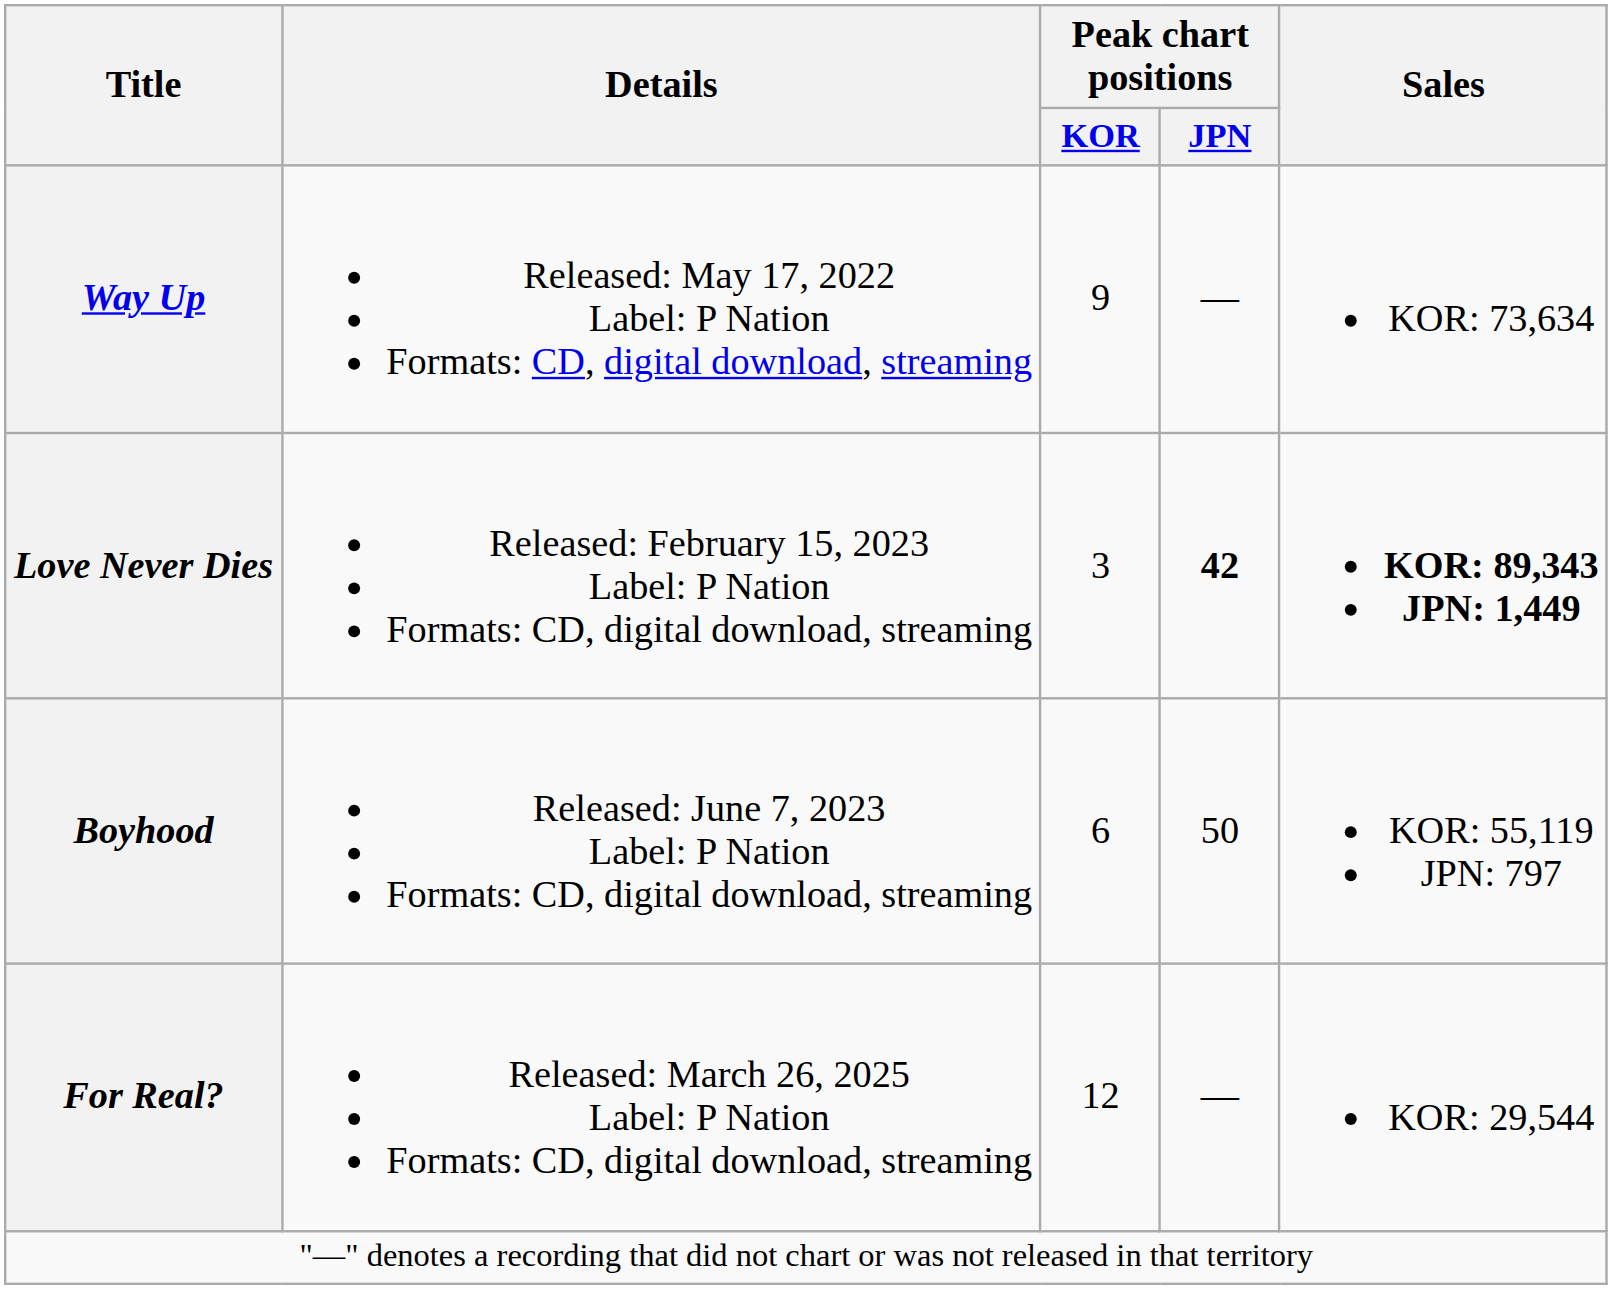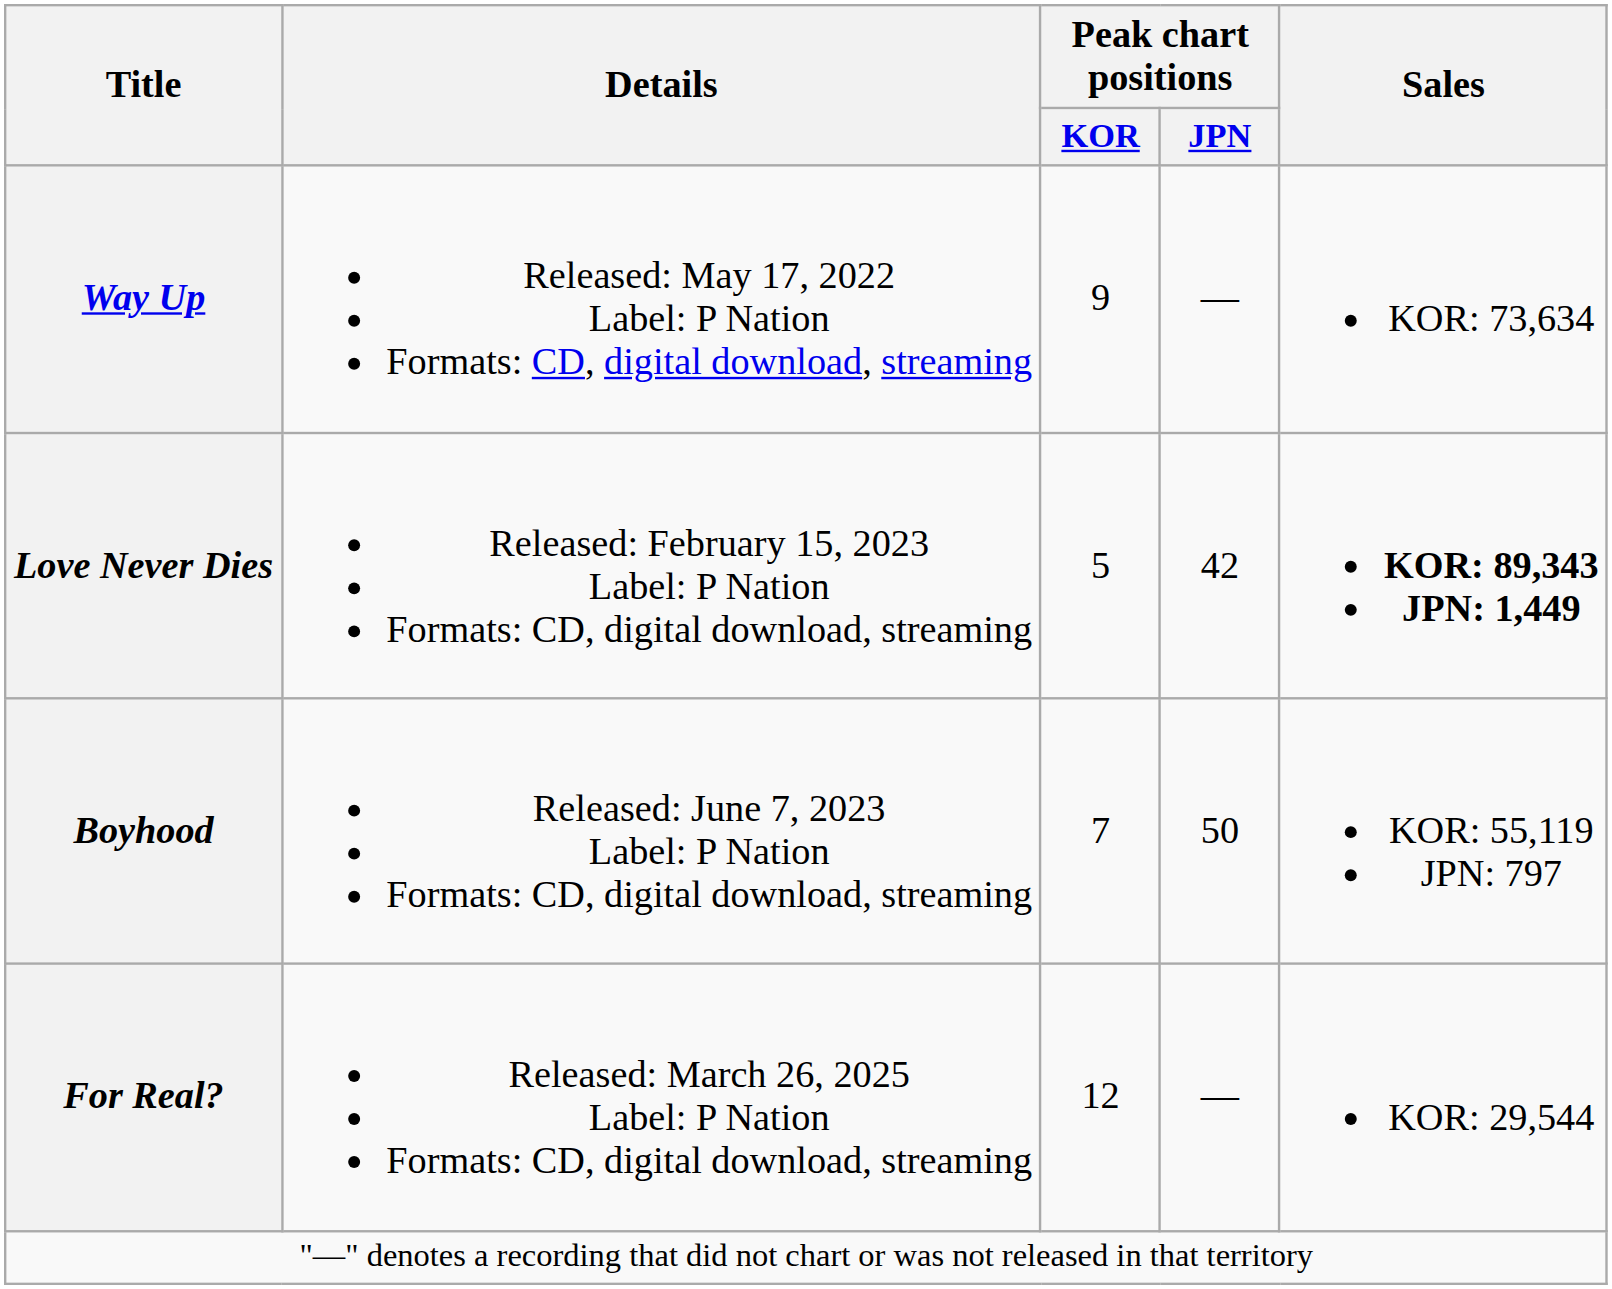Love Never Dies | Peak chart positions / KOR: 3 -> 5
Love Never Dies | Peak chart positions / JPN: bold -> normal
Boyhood | Peak chart positions / KOR: 6 -> 7
